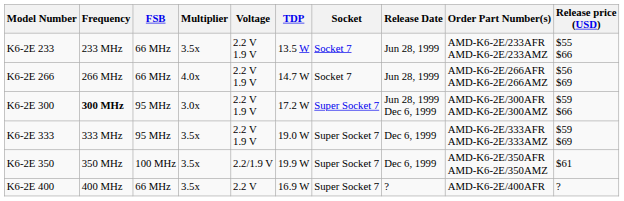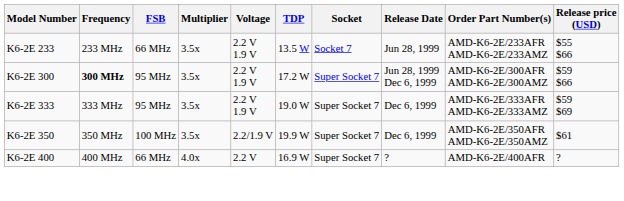- row: K6-2E 266 | 266 MHz | 66 MHz | 4.0x | 2.2 V 1.9 V | 14.7 W | Socket 7 | Jun 28, 1999 | AMD-K6-2E/266AFR AMD-K6-2E/266AMZ | $56 $69
K6-2E 300 | Multiplier: 3.0x -> 3.5x
K6-2E 400 | Multiplier: 3.5x -> 4.0x
